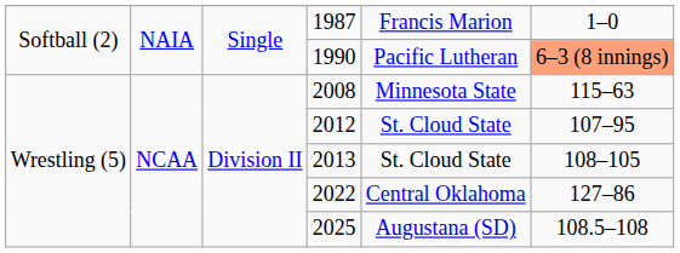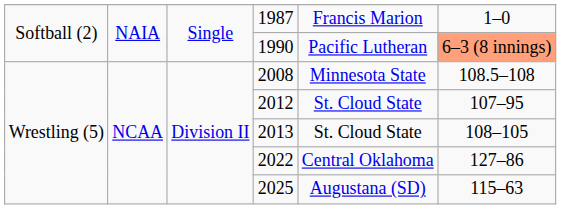2008 | column 6: 115–63 -> 108.5–108
2025 | column 6: 108.5–108 -> 115–63
